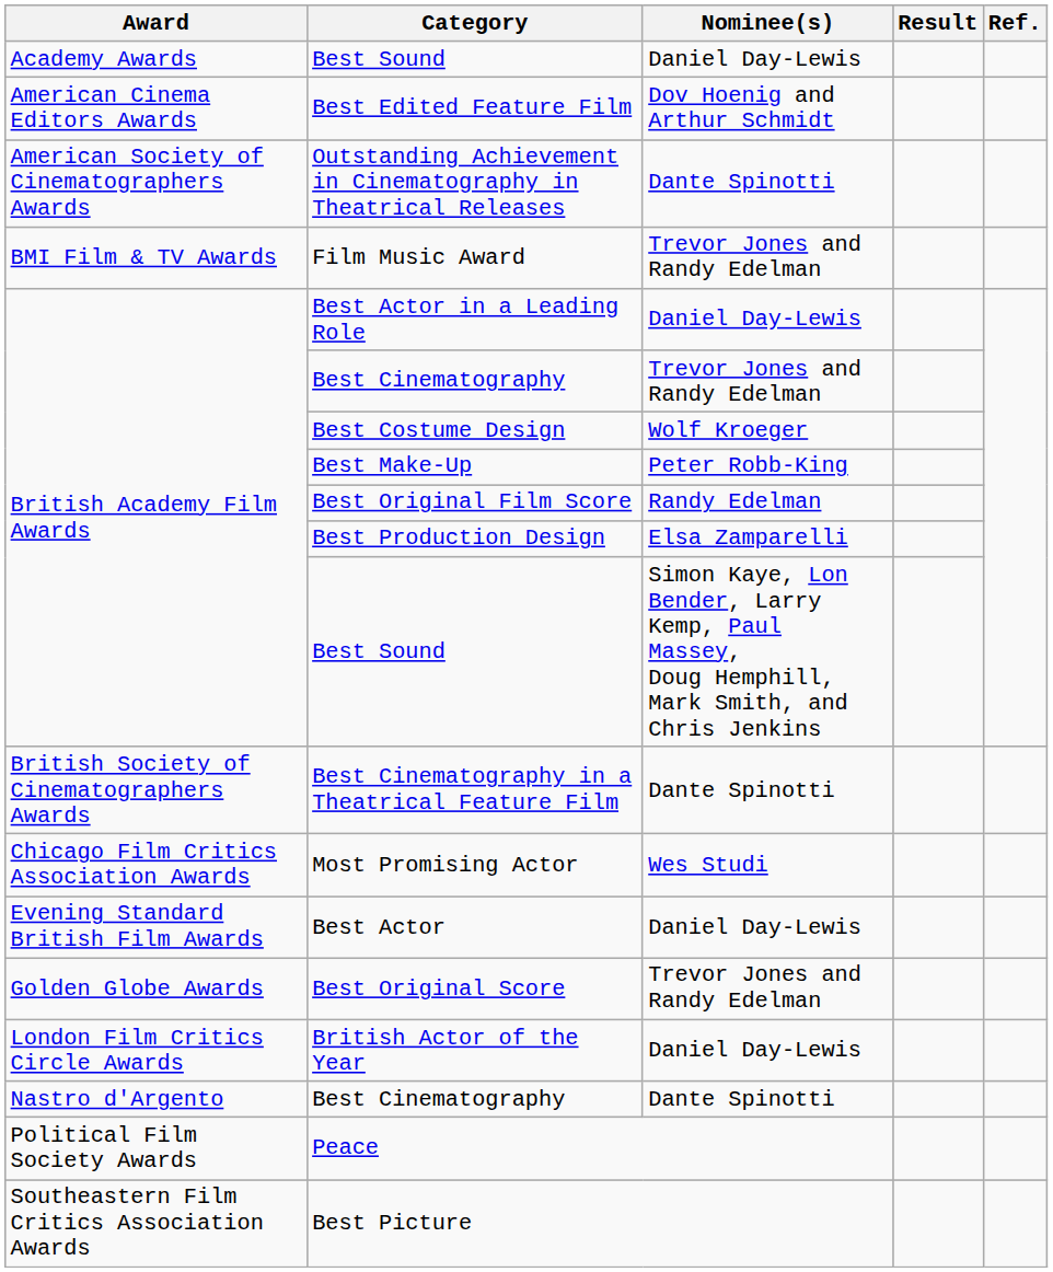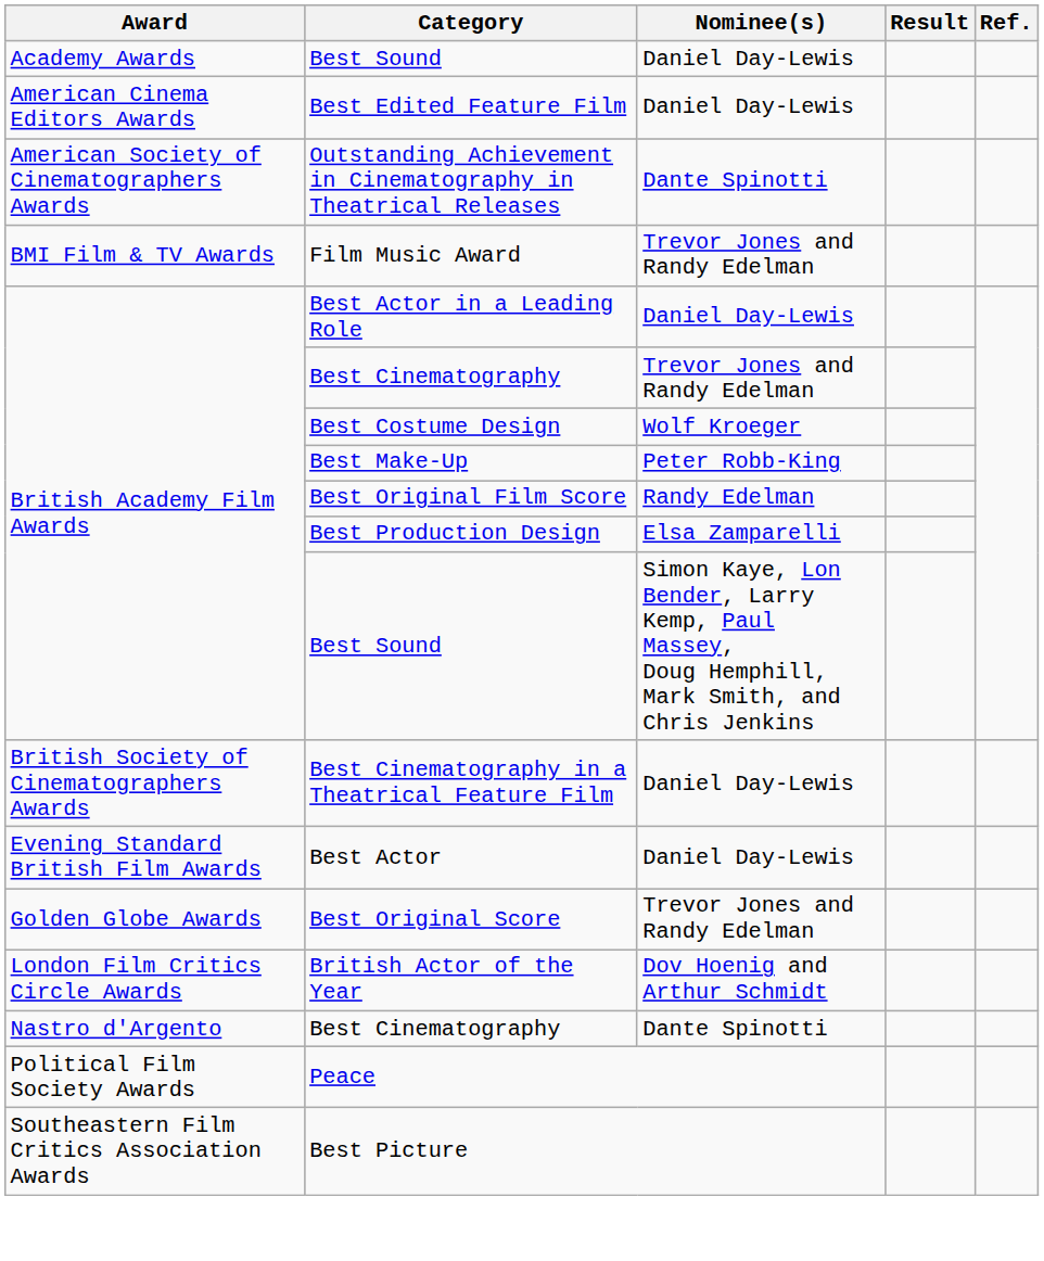Best Edited Feature Film | Nominee(s): Dov Hoenig and Arthur Schmidt -> Daniel Day-Lewis
Best Cinematography in a Theatrical Feature Film | Nominee(s): Dante Spinotti -> Daniel Day-Lewis
- row: Chicago Film Critics Association Awards | Most Promising Actor | Wes Studi
British Actor of the Year | Nominee(s): Daniel Day-Lewis -> Dov Hoenig and Arthur Schmidt
